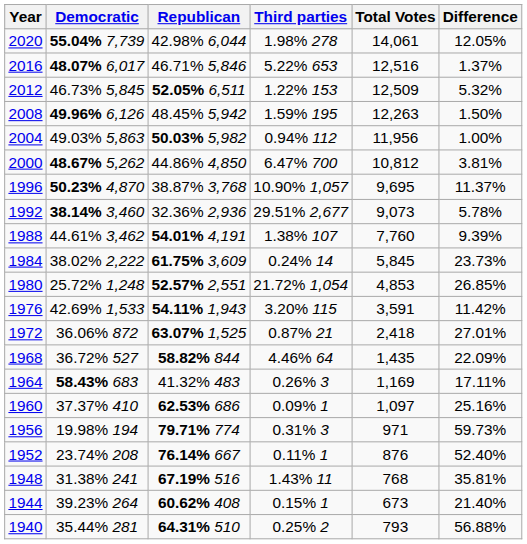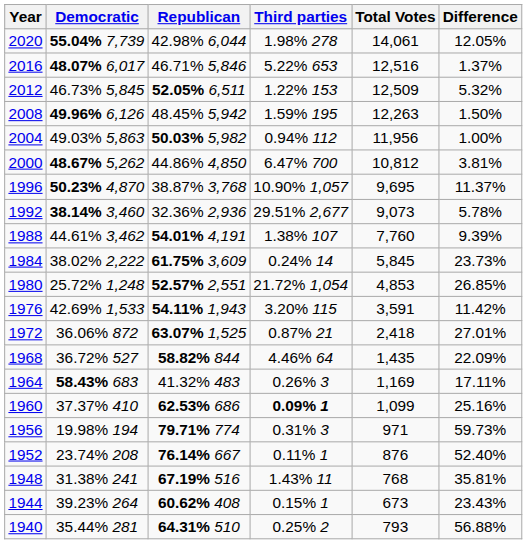1960 | Third parties: normal -> bold
1960 | Total Votes: 1,097 -> 1,099
1944 | Difference: 21.40% -> 23.43%
